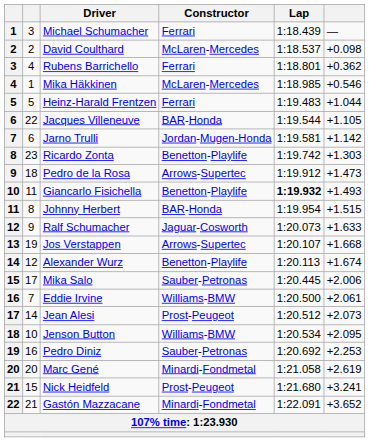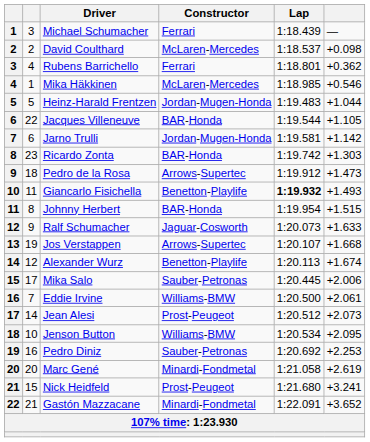Heinz-Harald Frentzen | Constructor: Ferrari -> Jordan-Mugen-Honda
Ricardo Zonta | Constructor: Benetton-Playlife -> BAR-Honda
